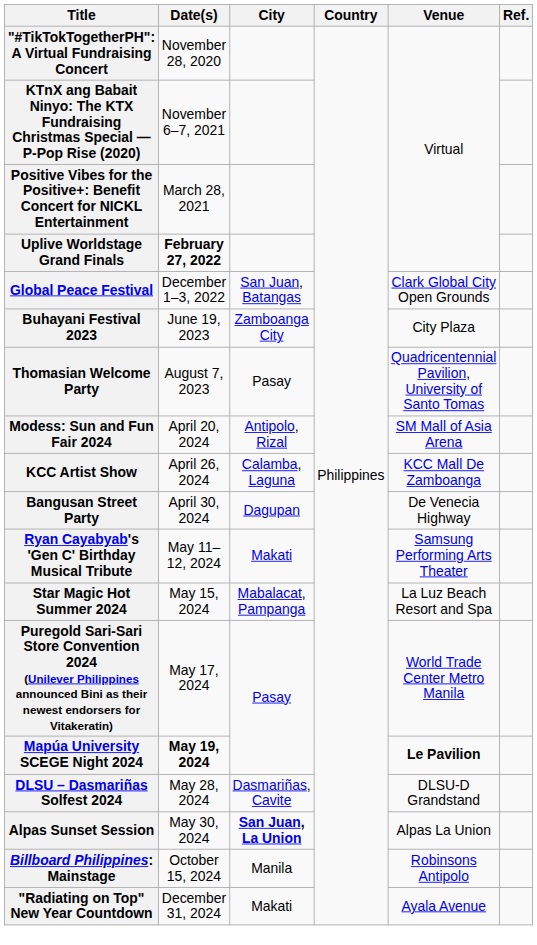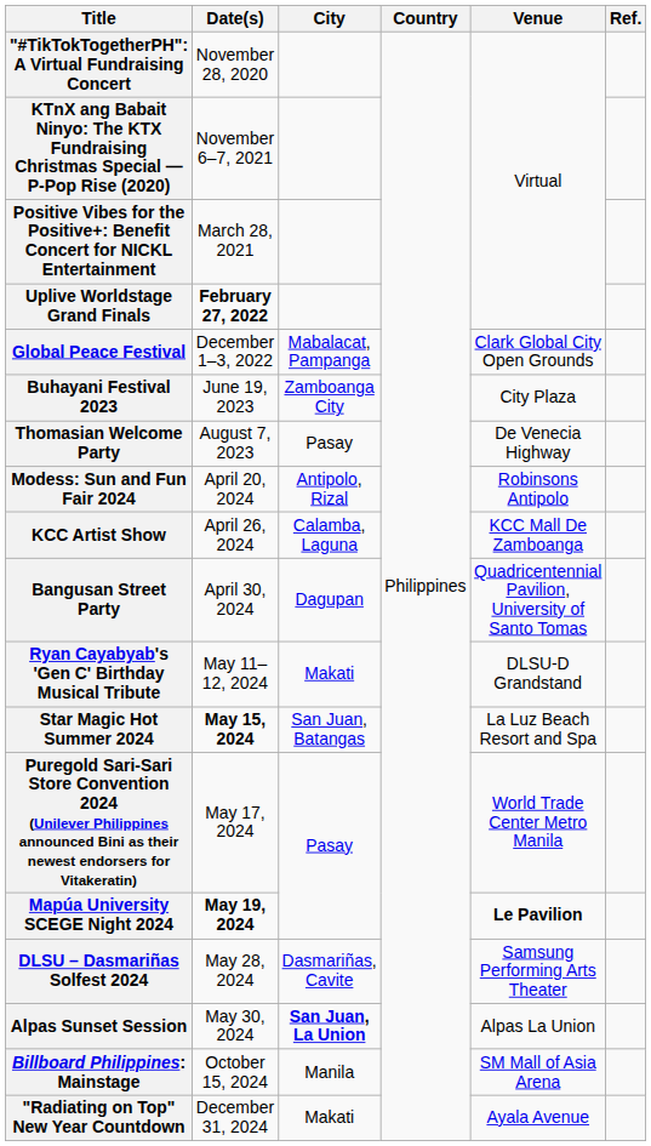Global Peace Festival | City: San Juan, Batangas -> Mabalacat, Pampanga
Thomasian Welcome Party | Venue: Quadricentennial Pavilion, University of Santo Tomas -> De Venecia Highway
Modess: Sun and Fun Fair 2024 | Venue: SM Mall of Asia Arena -> Robinsons Antipolo
Bangusan Street Party | Venue: De Venecia Highway -> Quadricentennial Pavilion, University of Santo Tomas
Ryan Cayabyab's 'Gen C' Birthday Musical Tribute | Venue: Samsung Performing Arts Theater -> DLSU-D Grandstand
Star Magic Hot Summer 2024 | Date(s): normal -> bold
Star Magic Hot Summer 2024 | City: Mabalacat, Pampanga -> San Juan, Batangas
DLSU – Dasmariñas Solfest 2024 | Venue: DLSU-D Grandstand -> Samsung Performing Arts Theater
Billboard Philippines: Mainstage | Venue: Robinsons Antipolo -> SM Mall of Asia Arena
